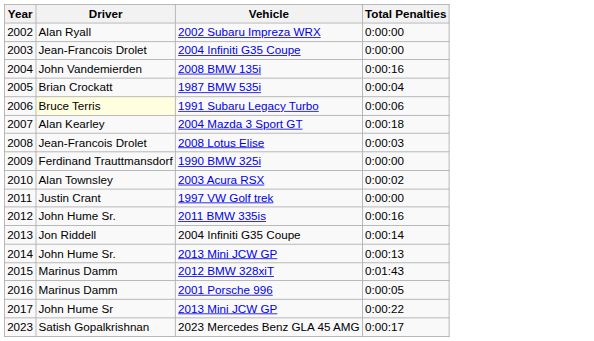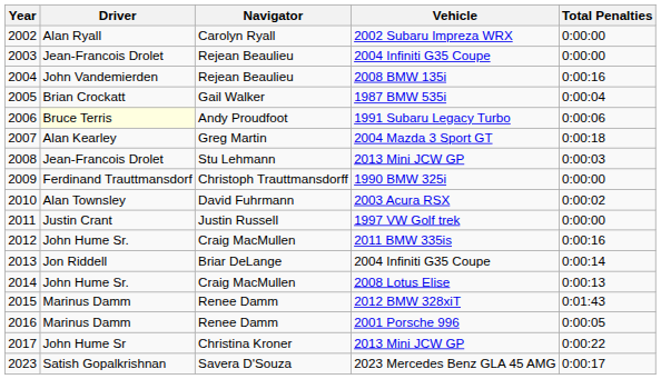+ column: Navigator | Carolyn Ryall | Rejean Beaulieu | Rejean Beaulieu | Gail Walker | Andy Proudfoot | Greg Martin | Stu Lehmann | Christoph Trauttmansdorff | David Fuhrmann | Justin Russell | Craig MacMullen | Briar DeLange | Craig MacMullen | Renee Damm | Renee Damm | Christina Kroner | Savera D'Souza
2008 | Vehicle: 2008 Lotus Elise -> 2013 Mini JCW GP
2014 | Vehicle: 2013 Mini JCW GP -> 2008 Lotus Elise
